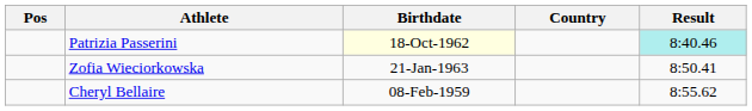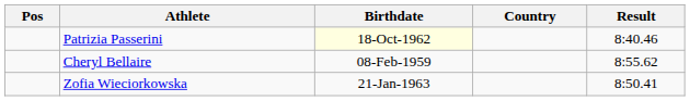Patrizia Passerini | Result: paleturquoise background -> no background
rows swapped: Zofia Wieciorkowska <-> Cheryl Bellaire
